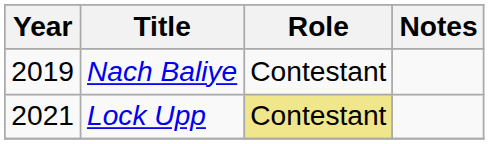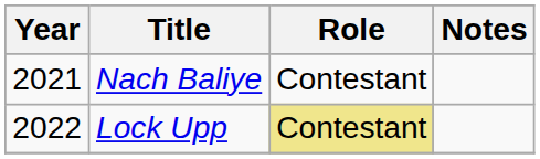Nach Baliye | Year: 2019 -> 2021
Lock Upp | Year: 2021 -> 2022
